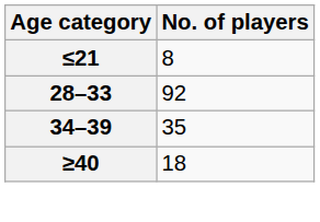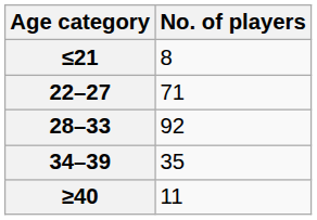+ row: 22–27 | 71
≥40 | No. of players: 18 -> 11
